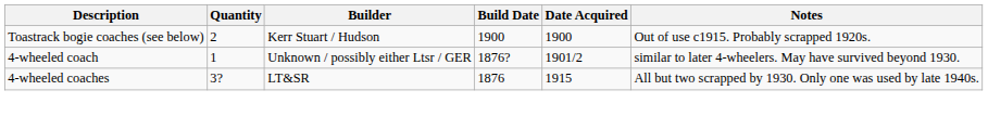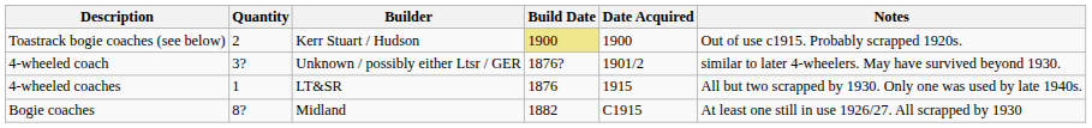Toastrack bogie coaches (see below) | Build Date: no background -> khaki background
4-wheeled coach | Quantity: 1 -> 3?
4-wheeled coaches | Quantity: 3? -> 1
+ row: Bogie coaches | 8? | Midland | 1882 | C1915 | At least one still in use 1926/27. All scrapped by 1930
